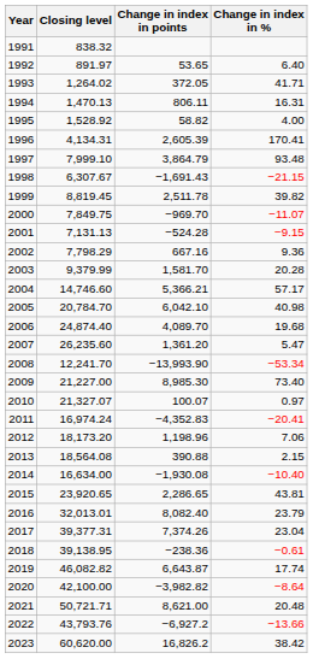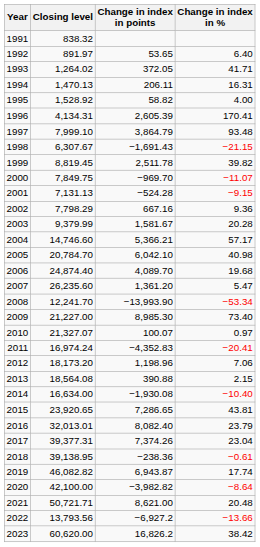1994 | Change in index in points: 806.11 -> 206.11
2003 | Change in index in points: 1,581.70 -> 1,581.67
2015 | Change in index in points: 2,286.65 -> 7,286.65
2019 | Change in index in points: 6,643.87 -> 6,943.87
2022 | Closing level: 43,793.76 -> 13,793.56
